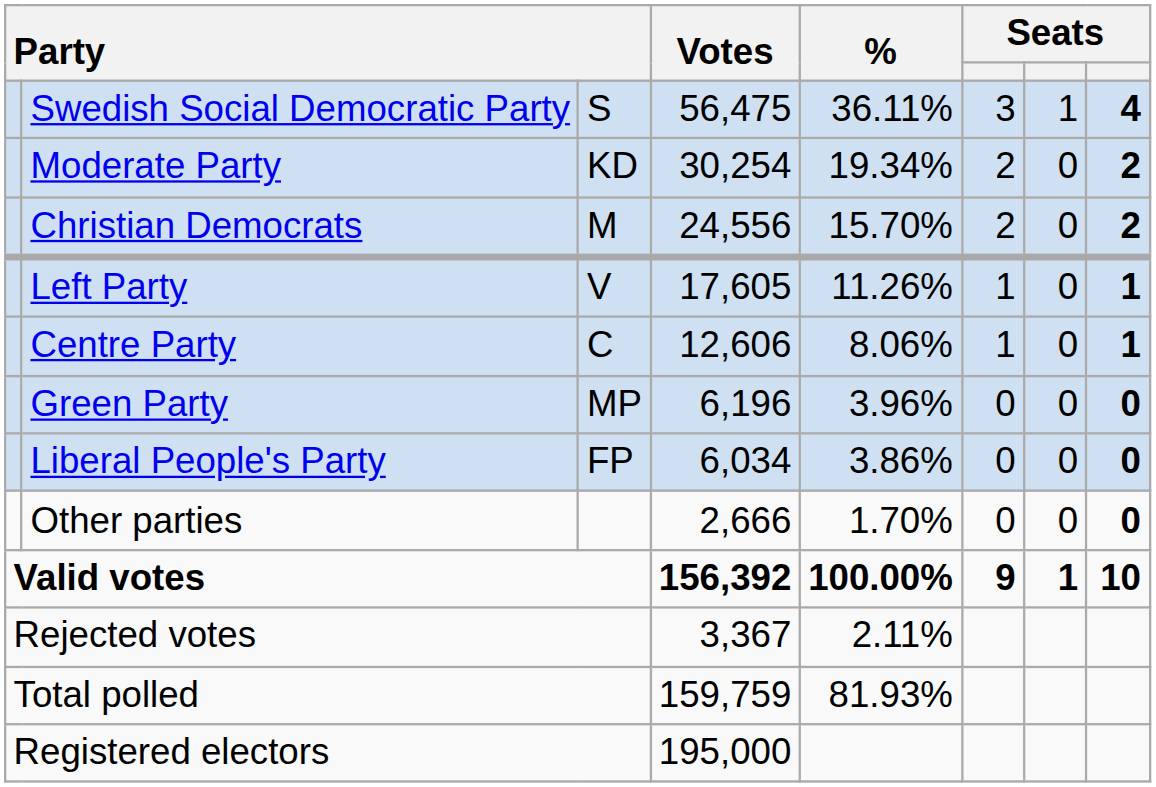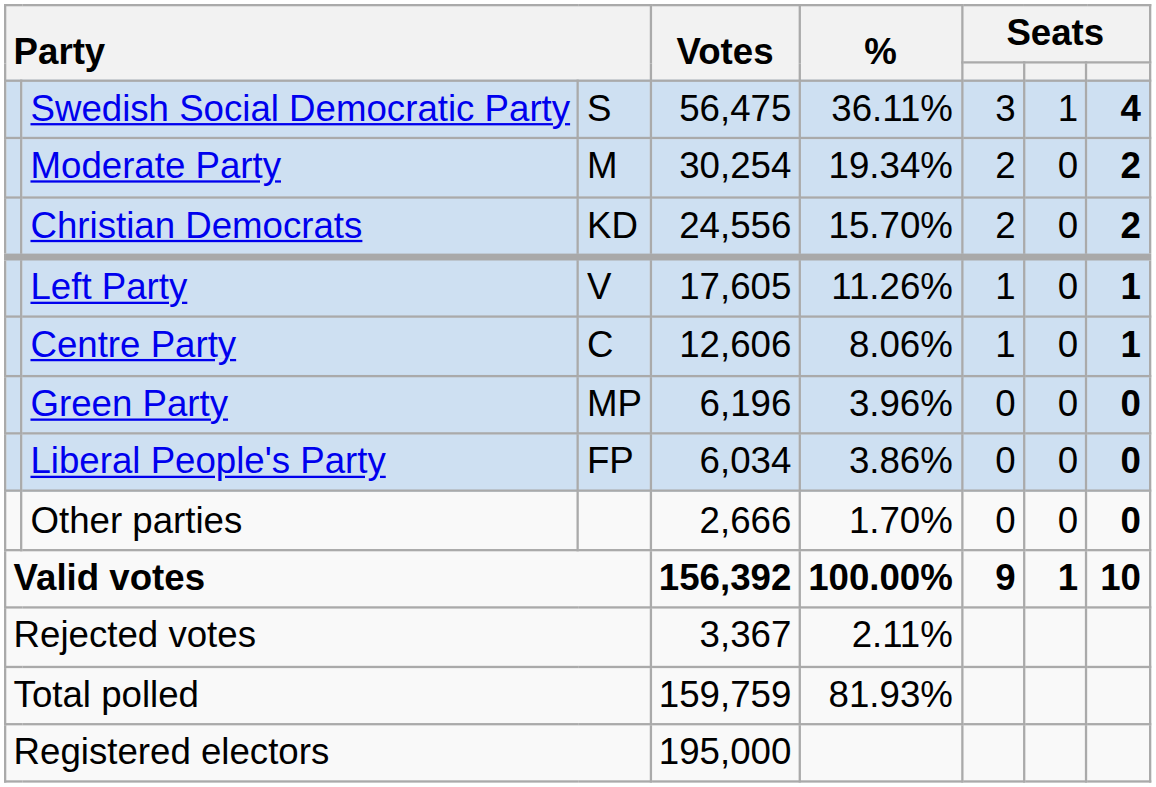Moderate Party | column 3: KD -> M
Christian Democrats | column 3: M -> KD
